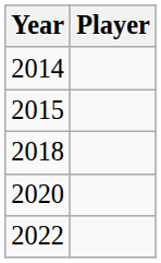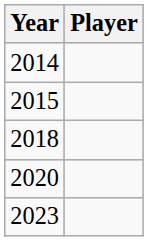- row: 2022
+ row: 2023
